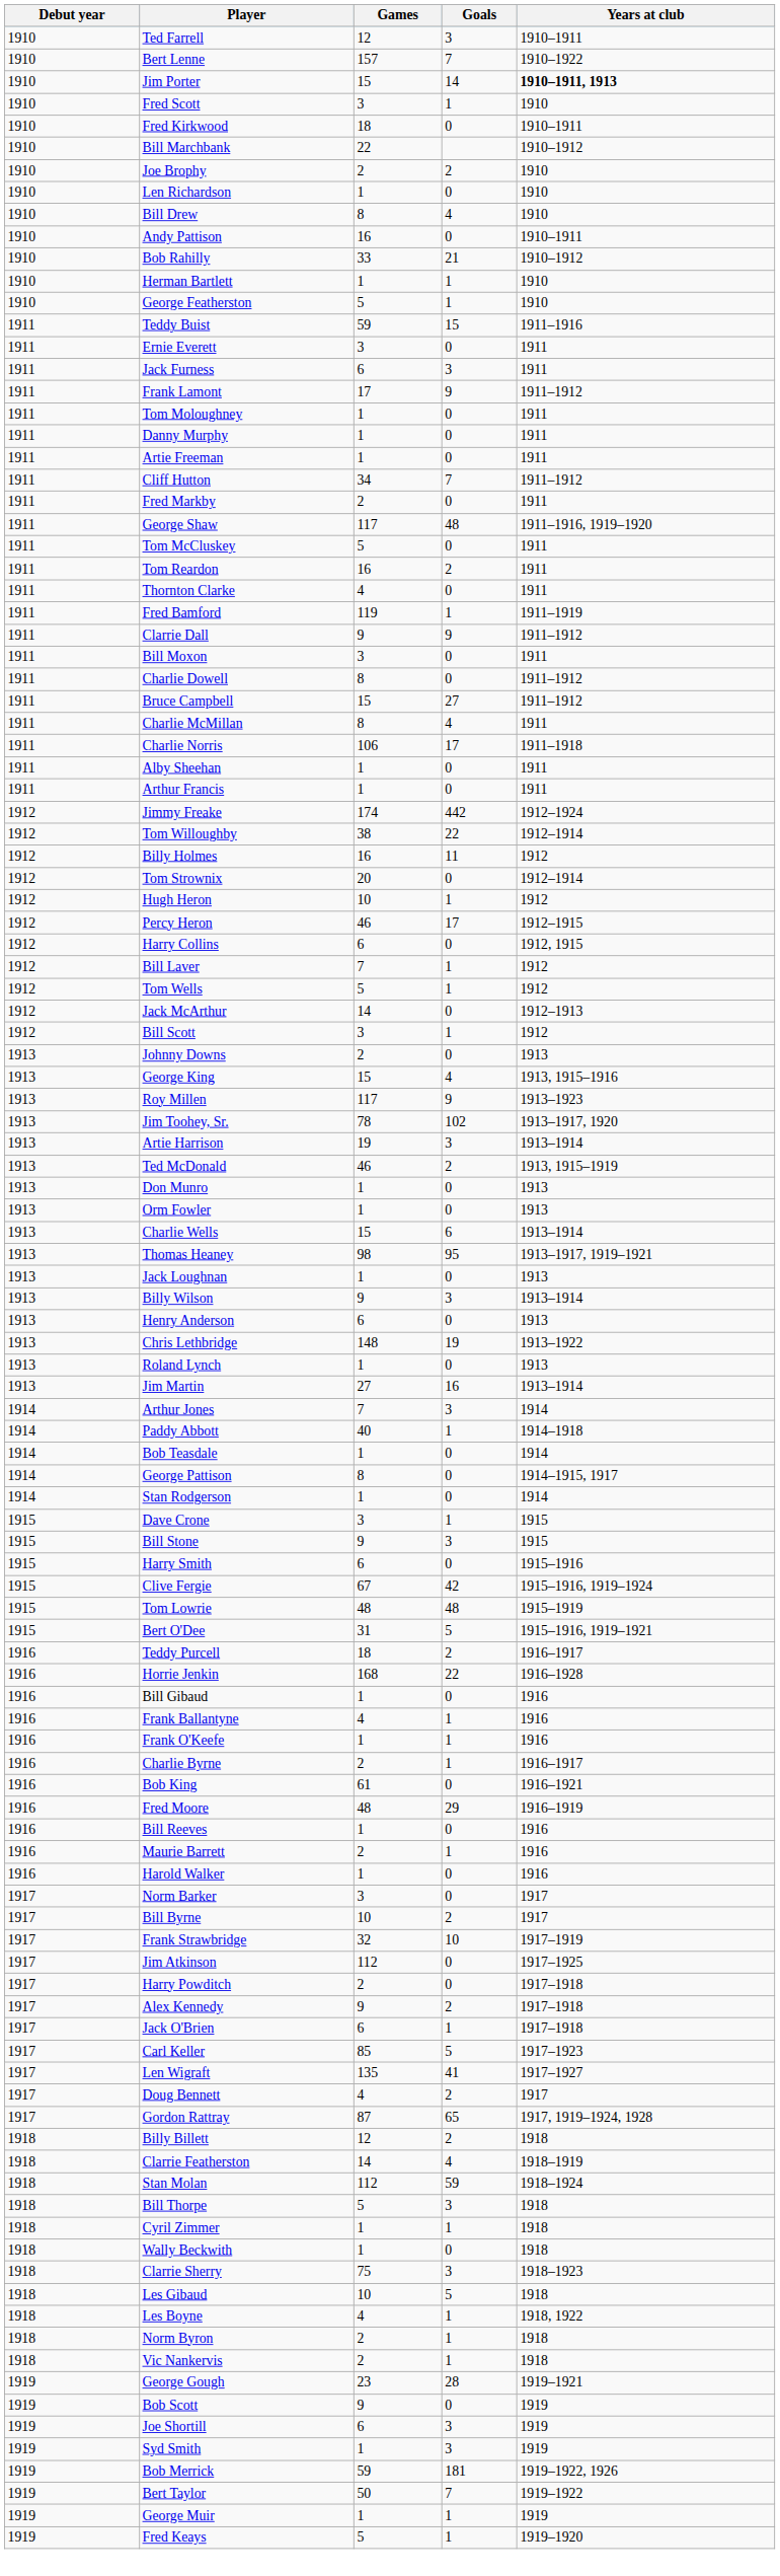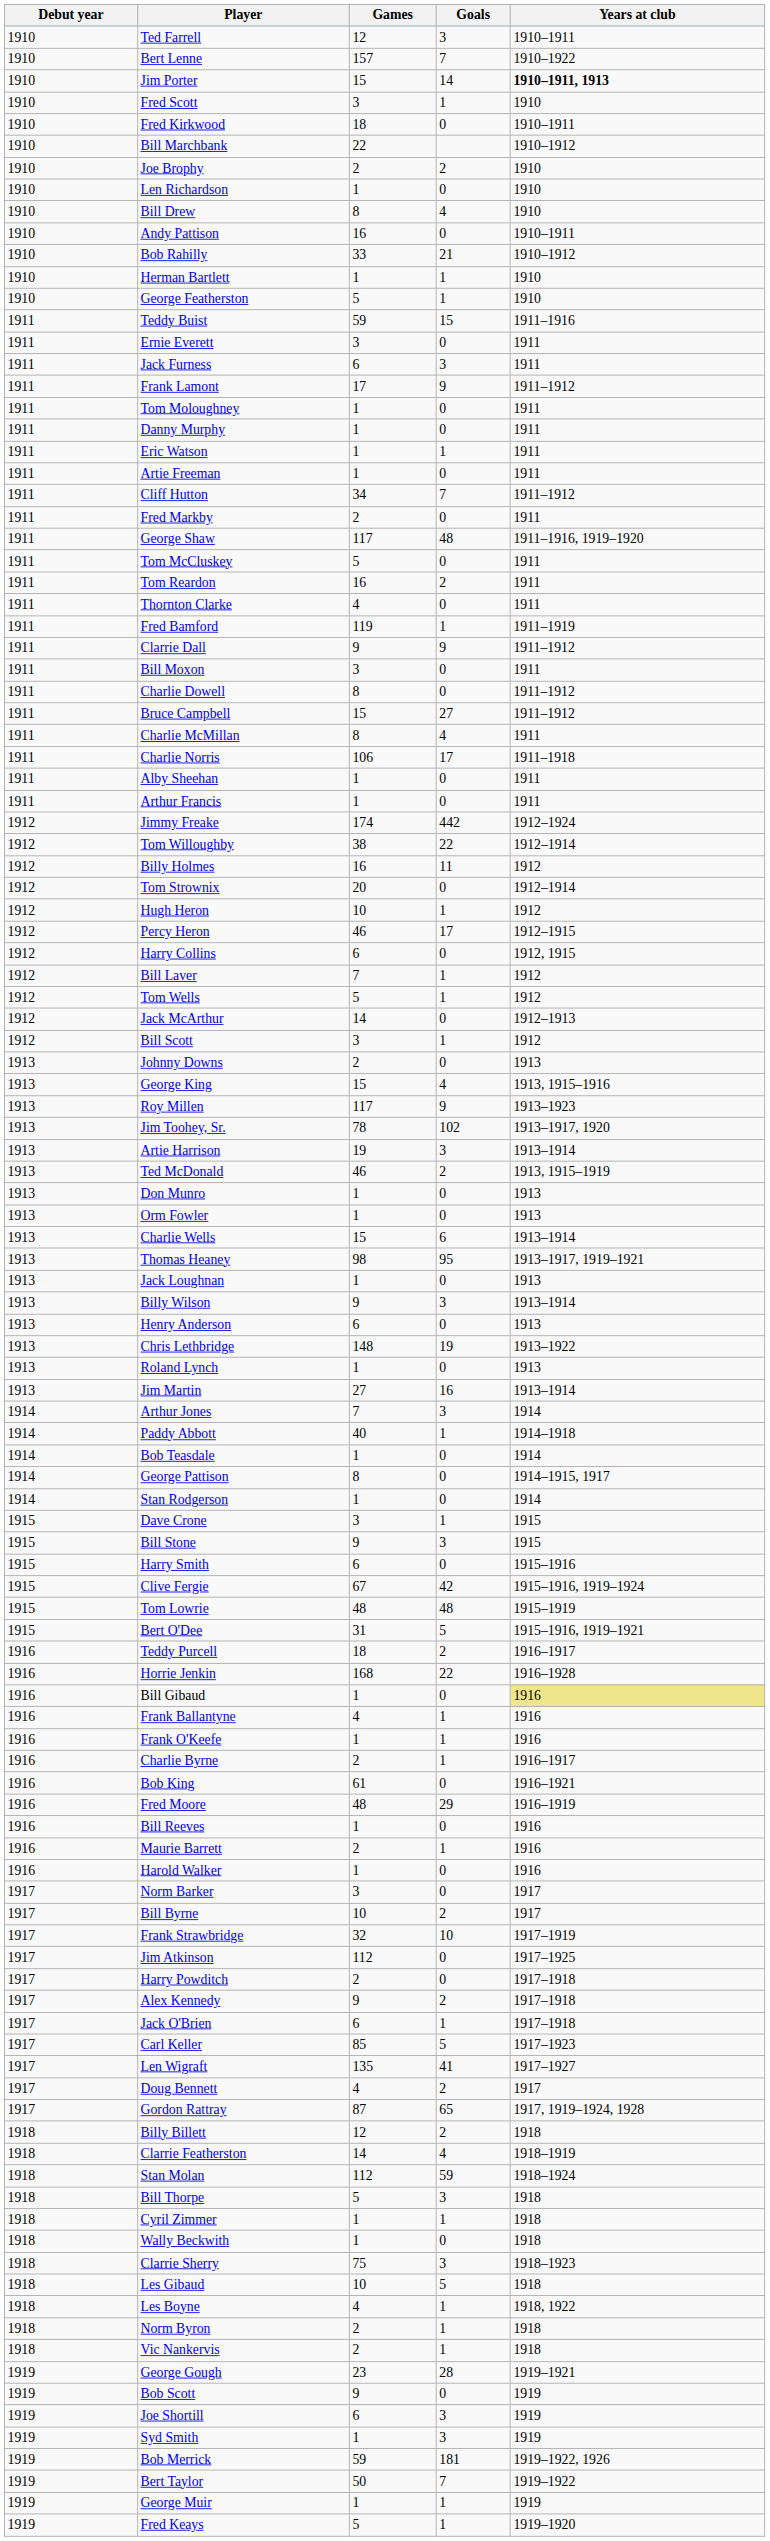+ row: 1911 | Eric Watson | 1 | 1 | 1911
Bill Gibaud | Years at club: no background -> khaki background
